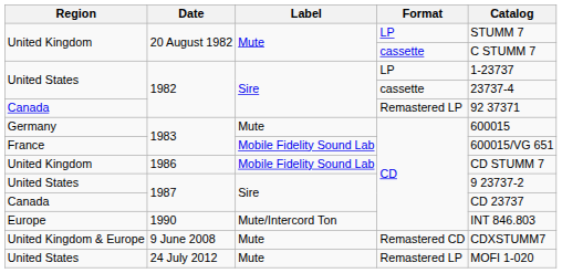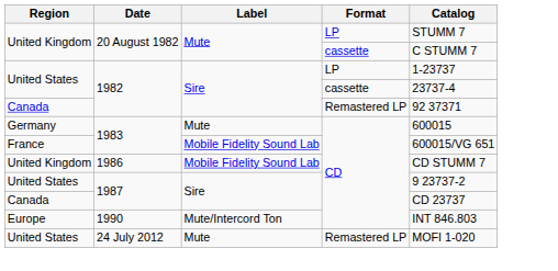- row: United Kingdom & Europe | 9 June 2008 | Mute | Remastered CD | CDXSTUMM7
